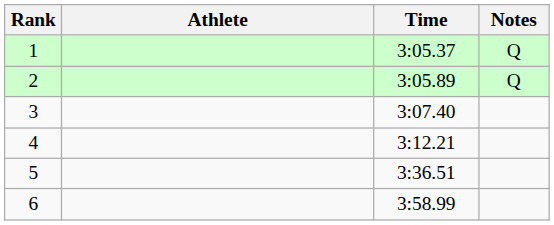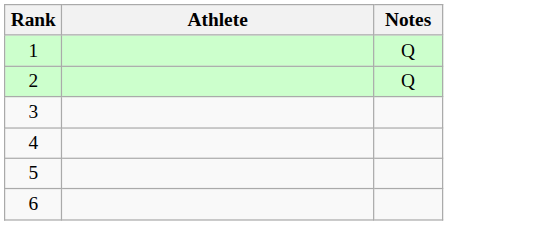- column: Time | 3:05.37 | 3:05.89 | 3:07.40 | 3:12.21 | 3:36.51 | 3:58.99
